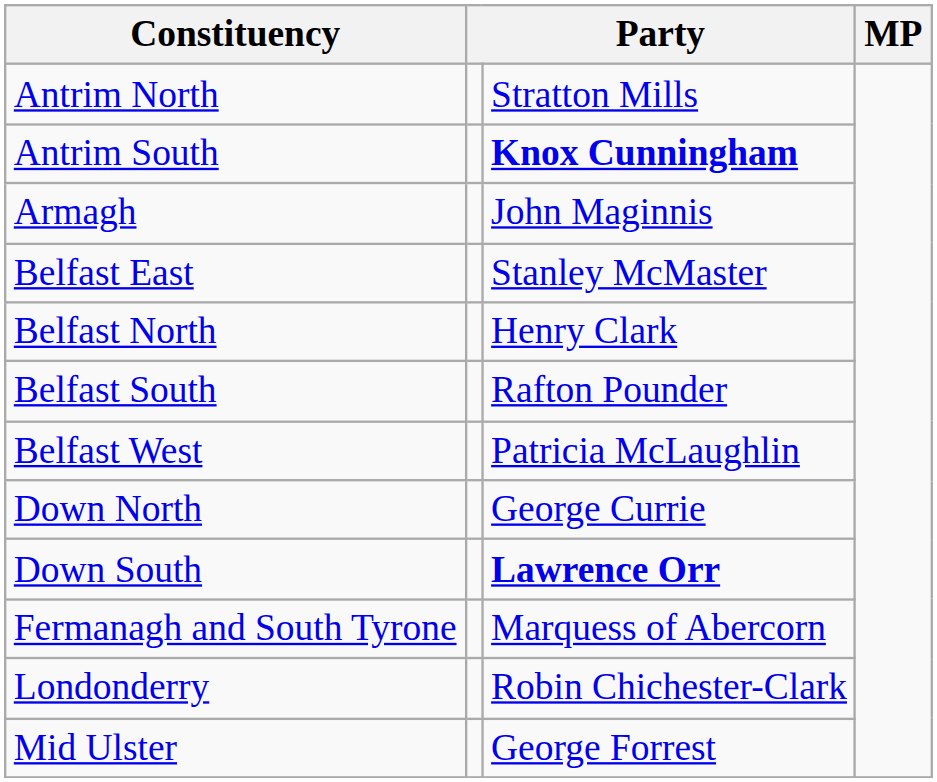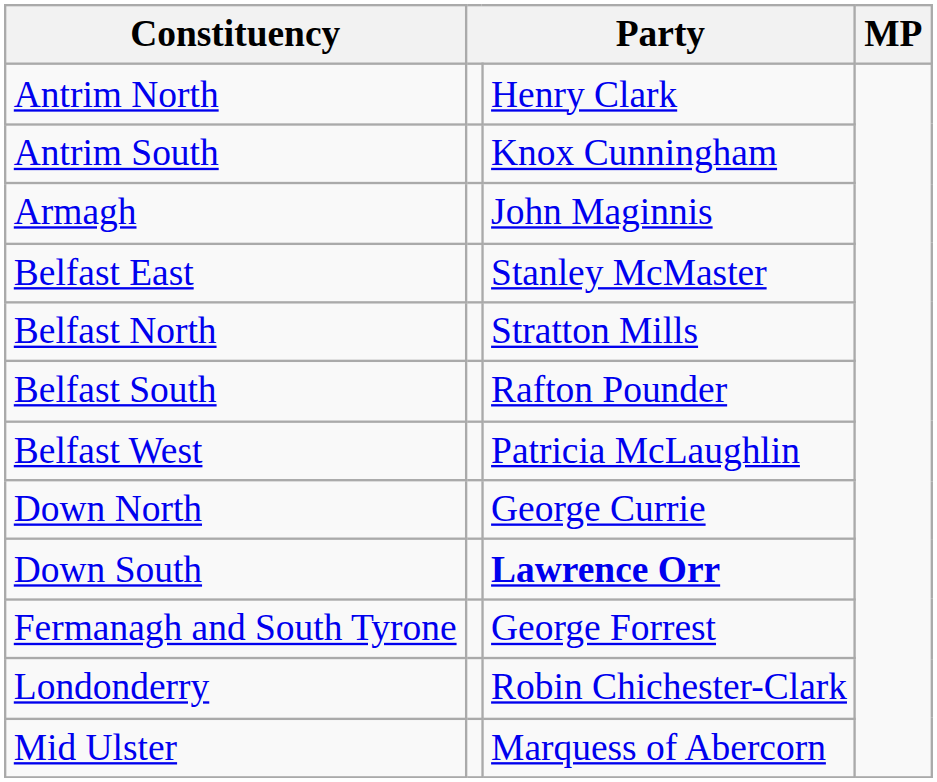Antrim North | column 3: Stratton Mills -> Henry Clark
Antrim South | column 3: bold -> normal
Belfast North | column 3: Henry Clark -> Stratton Mills
Fermanagh and South Tyrone | column 3: Marquess of Abercorn -> George Forrest
Mid Ulster | column 3: George Forrest -> Marquess of Abercorn
